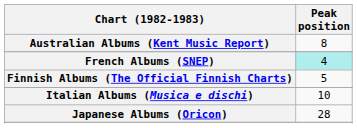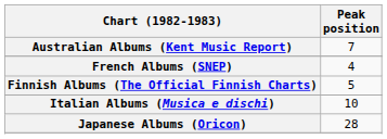Australian Albums (Kent Music Report) | Peak position: 8 -> 7
French Albums (SNEP) | Peak position: paleturquoise background -> no background
